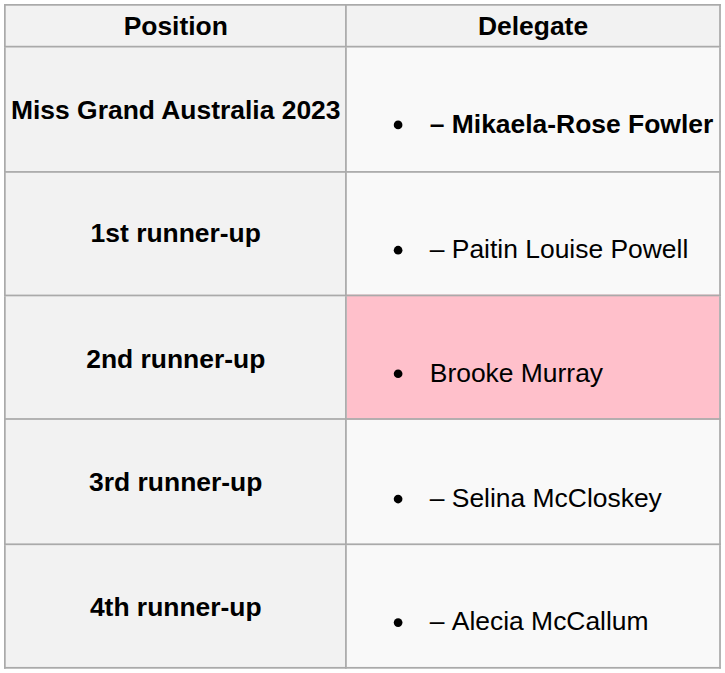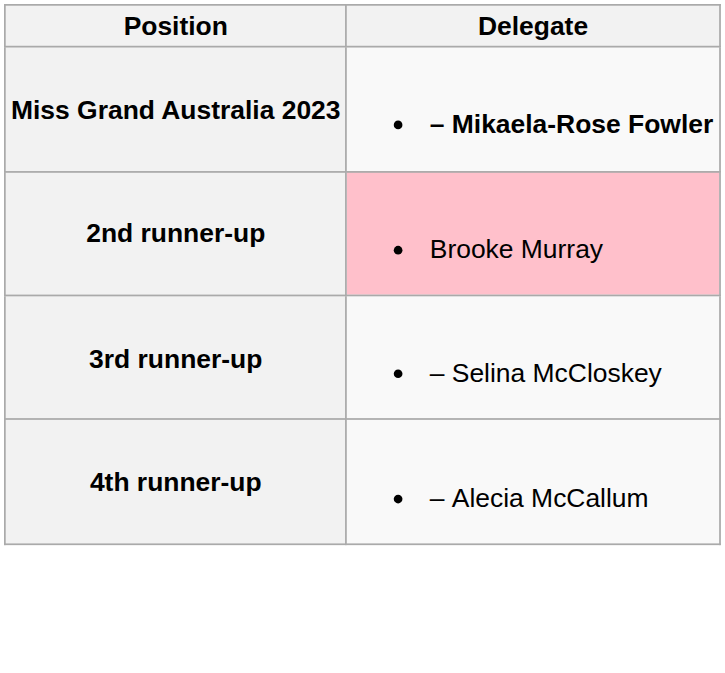- row: 1st runner-up | – Paitin Louise Powell
